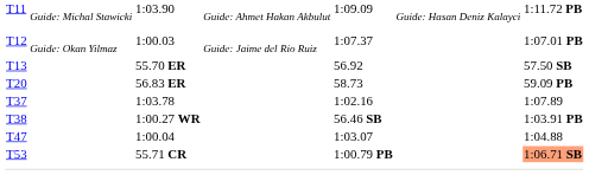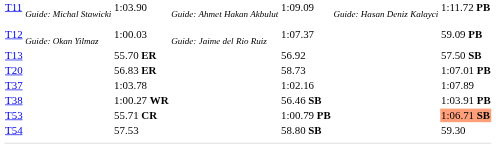T12 | column 7: 1:07.01 PB -> 59.09 PB
T20 | column 7: 59.09 PB -> 1:07.01 PB
- row: T47 | 1:00.04 | 1:03.07 | 1:04.88
+ row: T54 | 57.53 | 58.80 SB | 59.30
